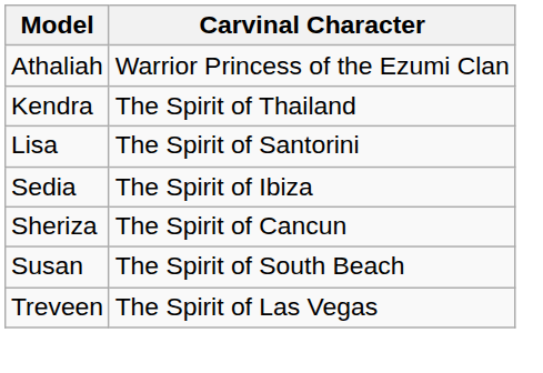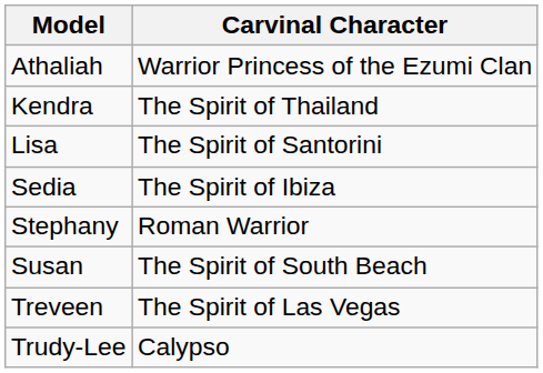- row: Sheriza | The Spirit of Cancun
+ row: Stephany | Roman Warrior
+ row: Trudy-Lee | Calypso
